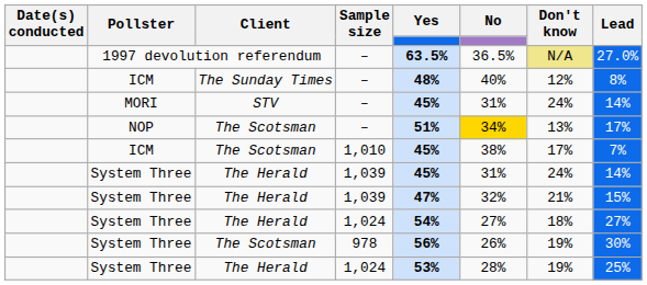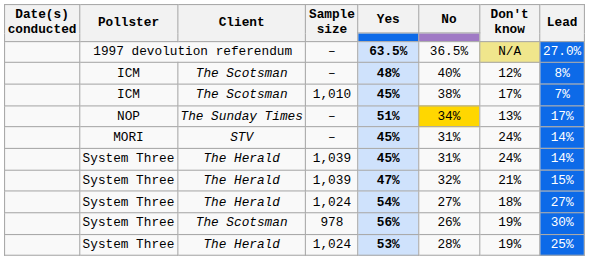ICM / – | Client: The Sunday Times -> The Scotsman
rows swapped: MORI <-> ICM / 1,010
NOP | Client: The Scotsman -> The Sunday Times
